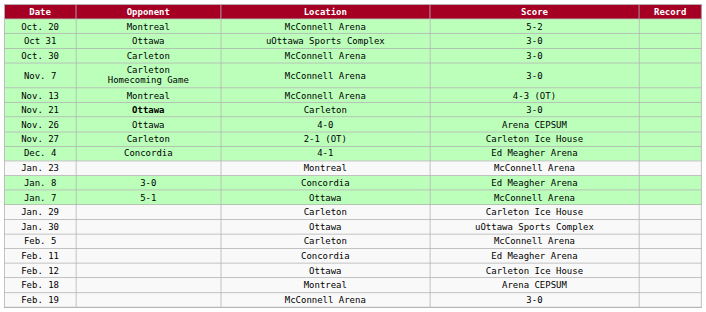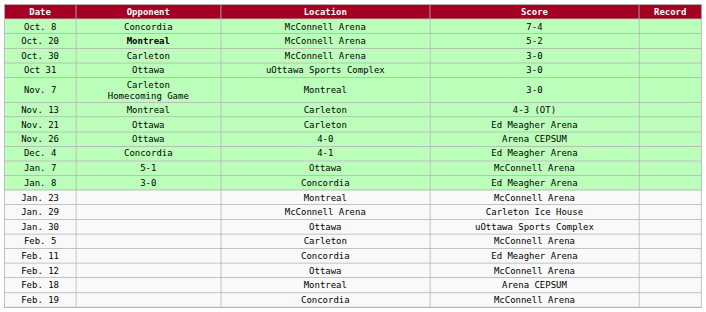+ row: Oct. 8 | Concordia | McConnell Arena | 7-4
Oct. 20 | Opponent: normal -> bold
rows swapped: Oct. 30 <-> Oct 31
Nov. 7 | Location: McConnell Arena -> Montreal
Nov. 13 | Location: McConnell Arena -> Carleton
Nov. 21 | Opponent: bold -> normal
Nov. 21 | Score: 3-0 -> Ed Meagher Arena
- row: Nov. 27 | Carleton | 2-1 (OT) | Carleton Ice House
rows swapped: Jan. 7 <-> Jan. 23
Jan. 29 | Location: Carleton -> McConnell Arena
Feb. 12 | Score: Carleton Ice House -> McConnell Arena
Feb. 19 | Location: McConnell Arena -> Concordia
Feb. 19 | Score: 3-0 -> McConnell Arena
